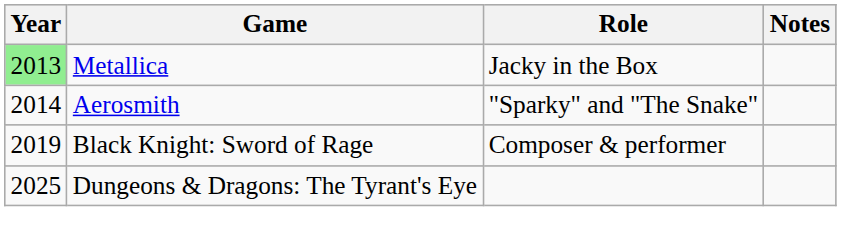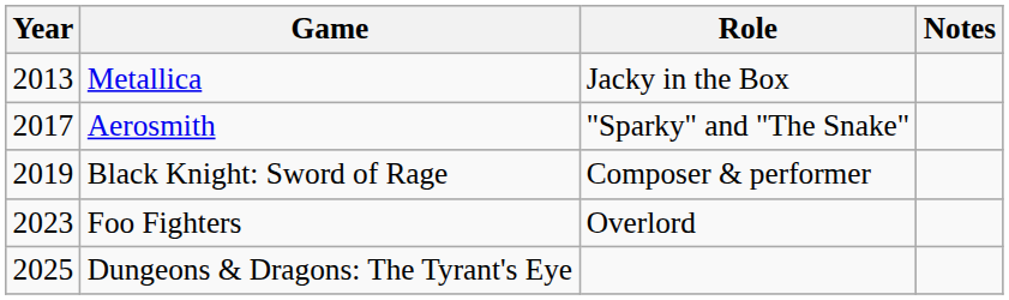Metallica | Year: lightgreen background -> no background
Aerosmith | Year: 2014 -> 2017
+ row: 2023 | Foo Fighters | Overlord
